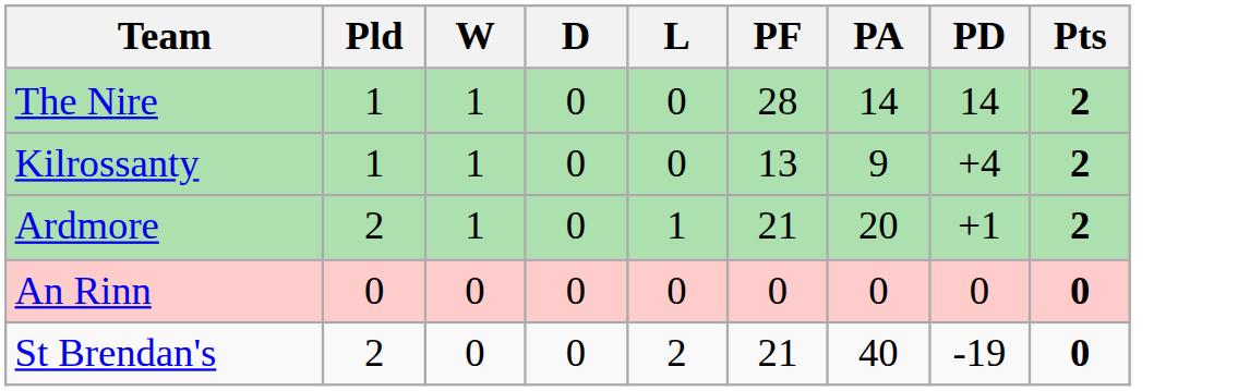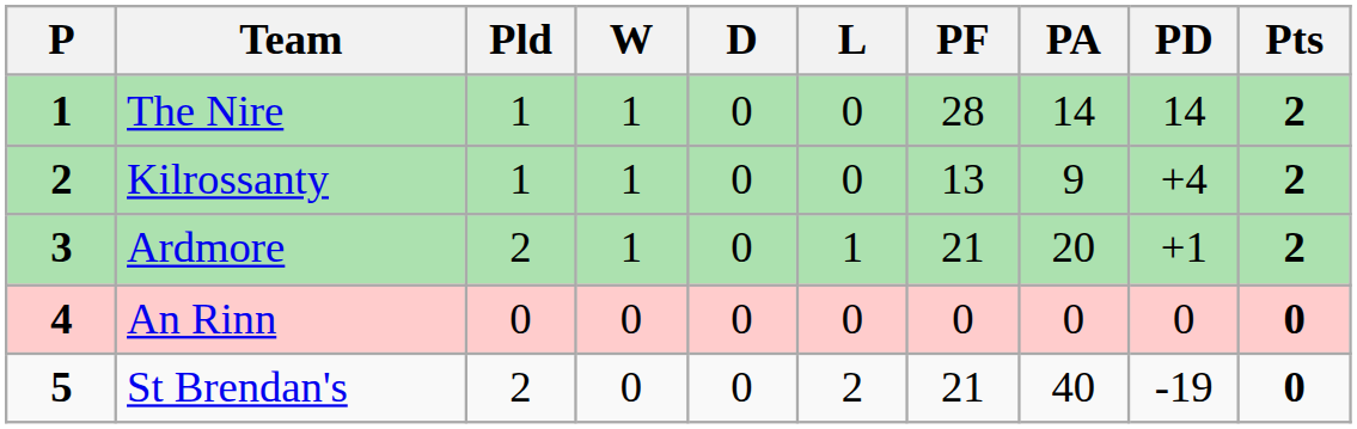+ column: P | 1 | 2 | 3 | 4 | 5
